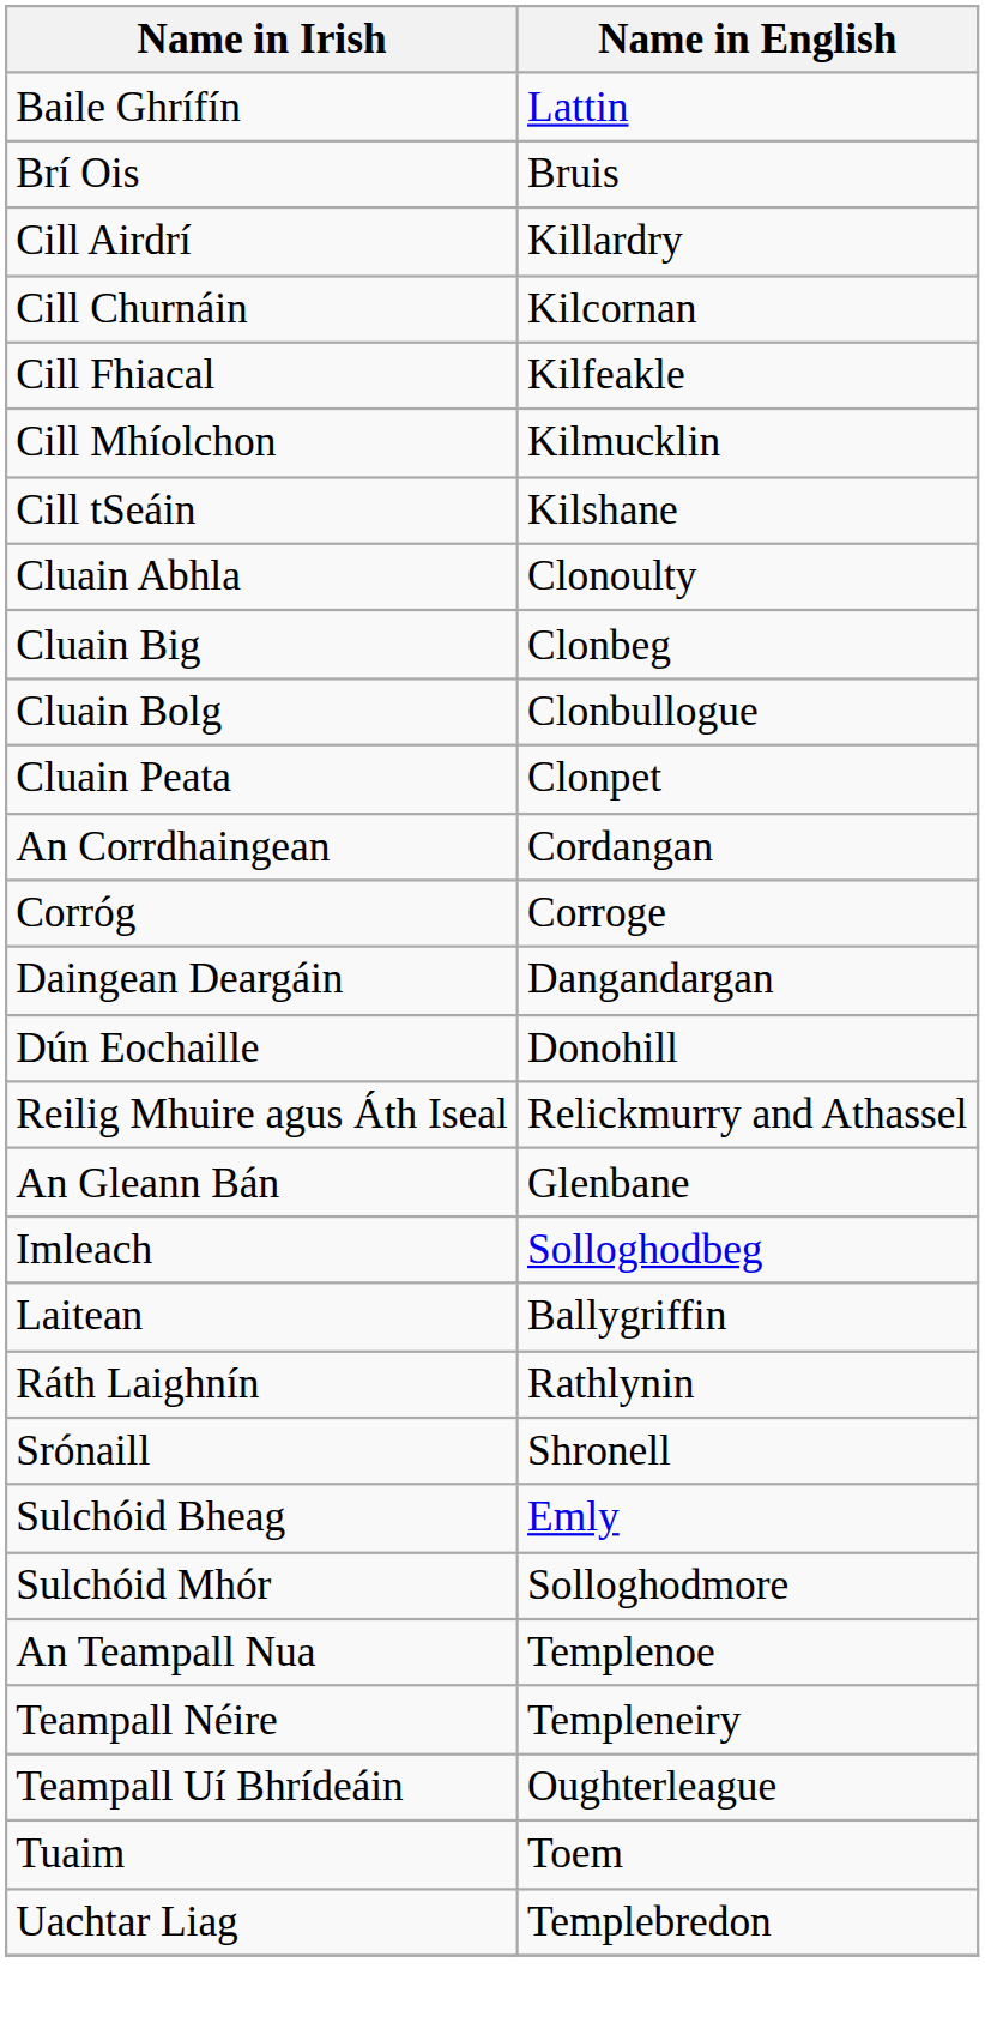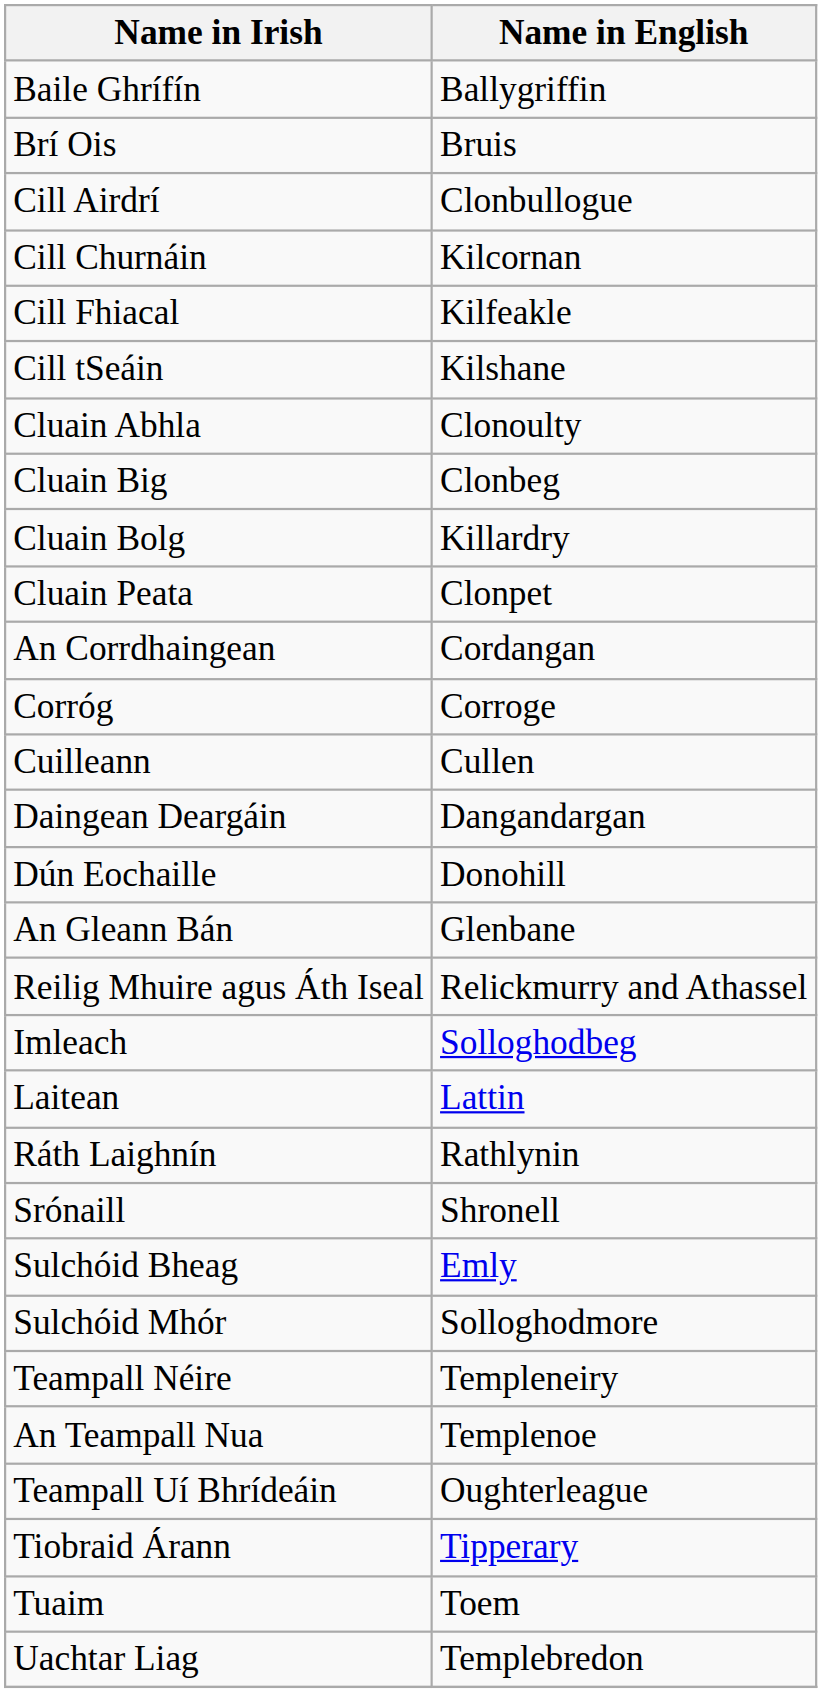Baile Ghrífín | Name in English: Lattin -> Ballygriffin
Cill Airdrí | Name in English: Killardry -> Clonbullogue
- row: Cill Mhíolchon | Kilmucklin
Cluain Bolg | Name in English: Clonbullogue -> Killardry
+ row: Cuilleann | Cullen
rows swapped: Reilig Mhuire agus Áth Iseal <-> An Gleann Bán
Laitean | Name in English: Ballygriffin -> Lattin
rows swapped: Teampall Néire <-> An Teampall Nua
+ row: Tiobraid Árann | Tipperary
